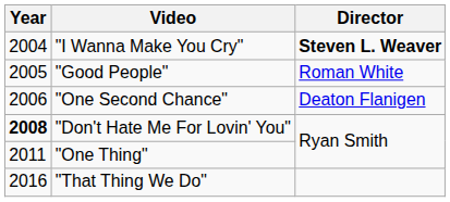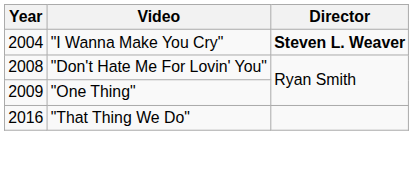- row: 2005 | "Good People" | Roman White
- row: 2006 | "One Second Chance" | Deaton Flanigen
"Don't Hate Me For Lovin' You" | Year: bold -> normal
"One Thing" | Year: 2011 -> 2009
